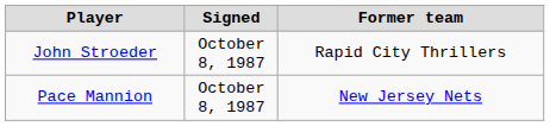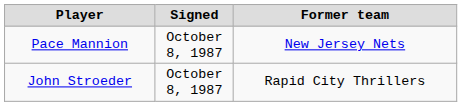rows swapped: Pace Mannion <-> John Stroeder
